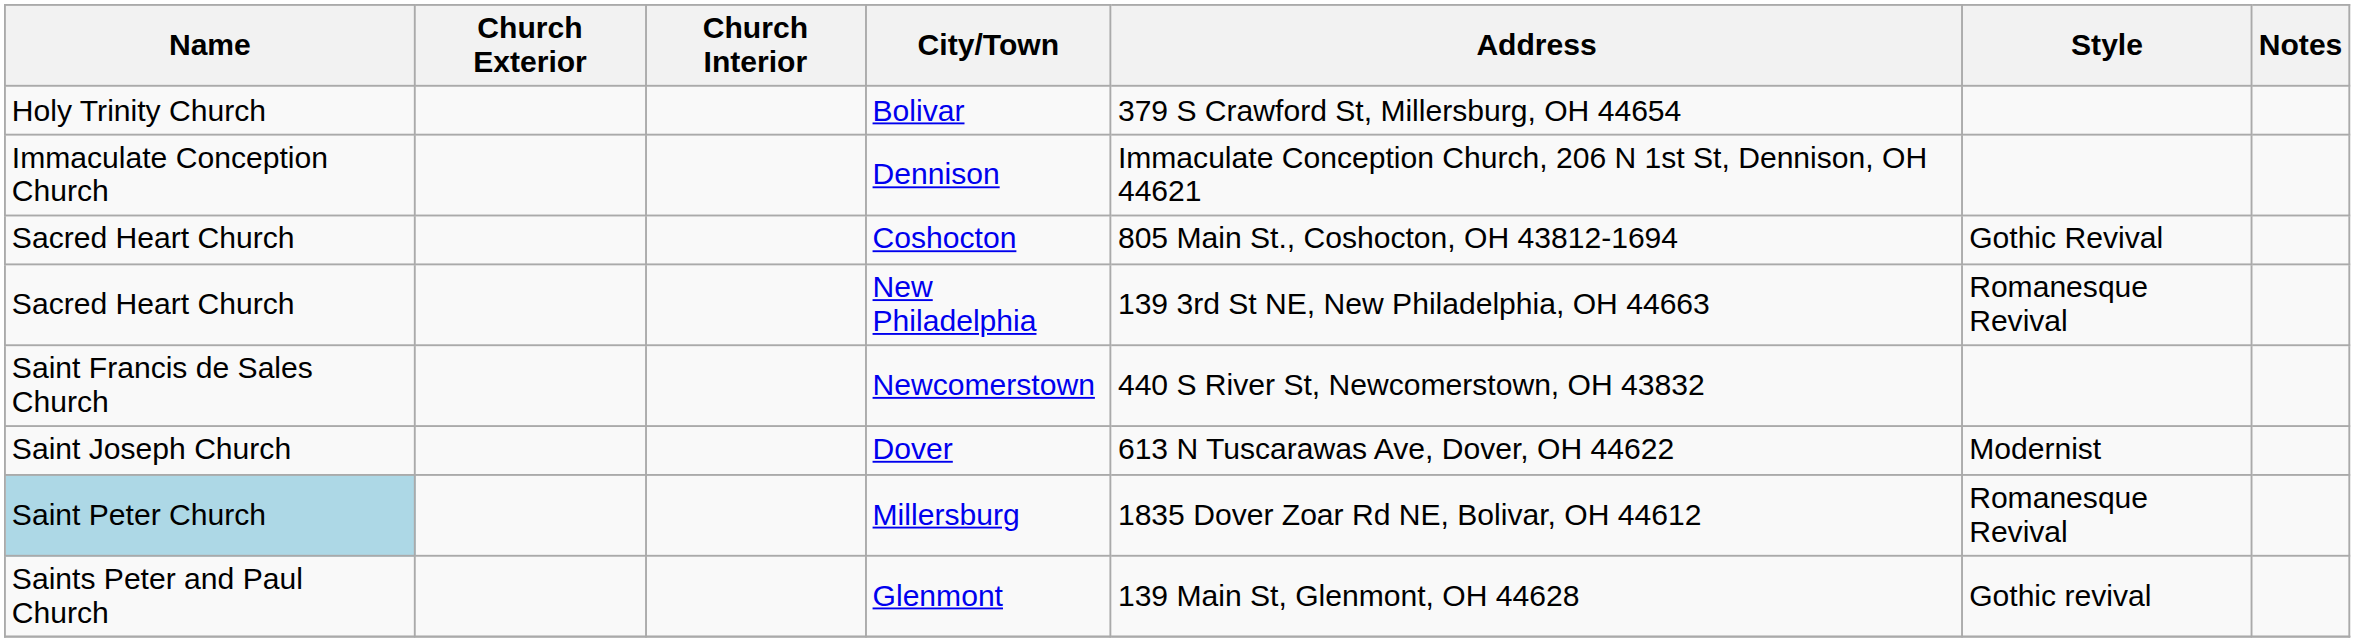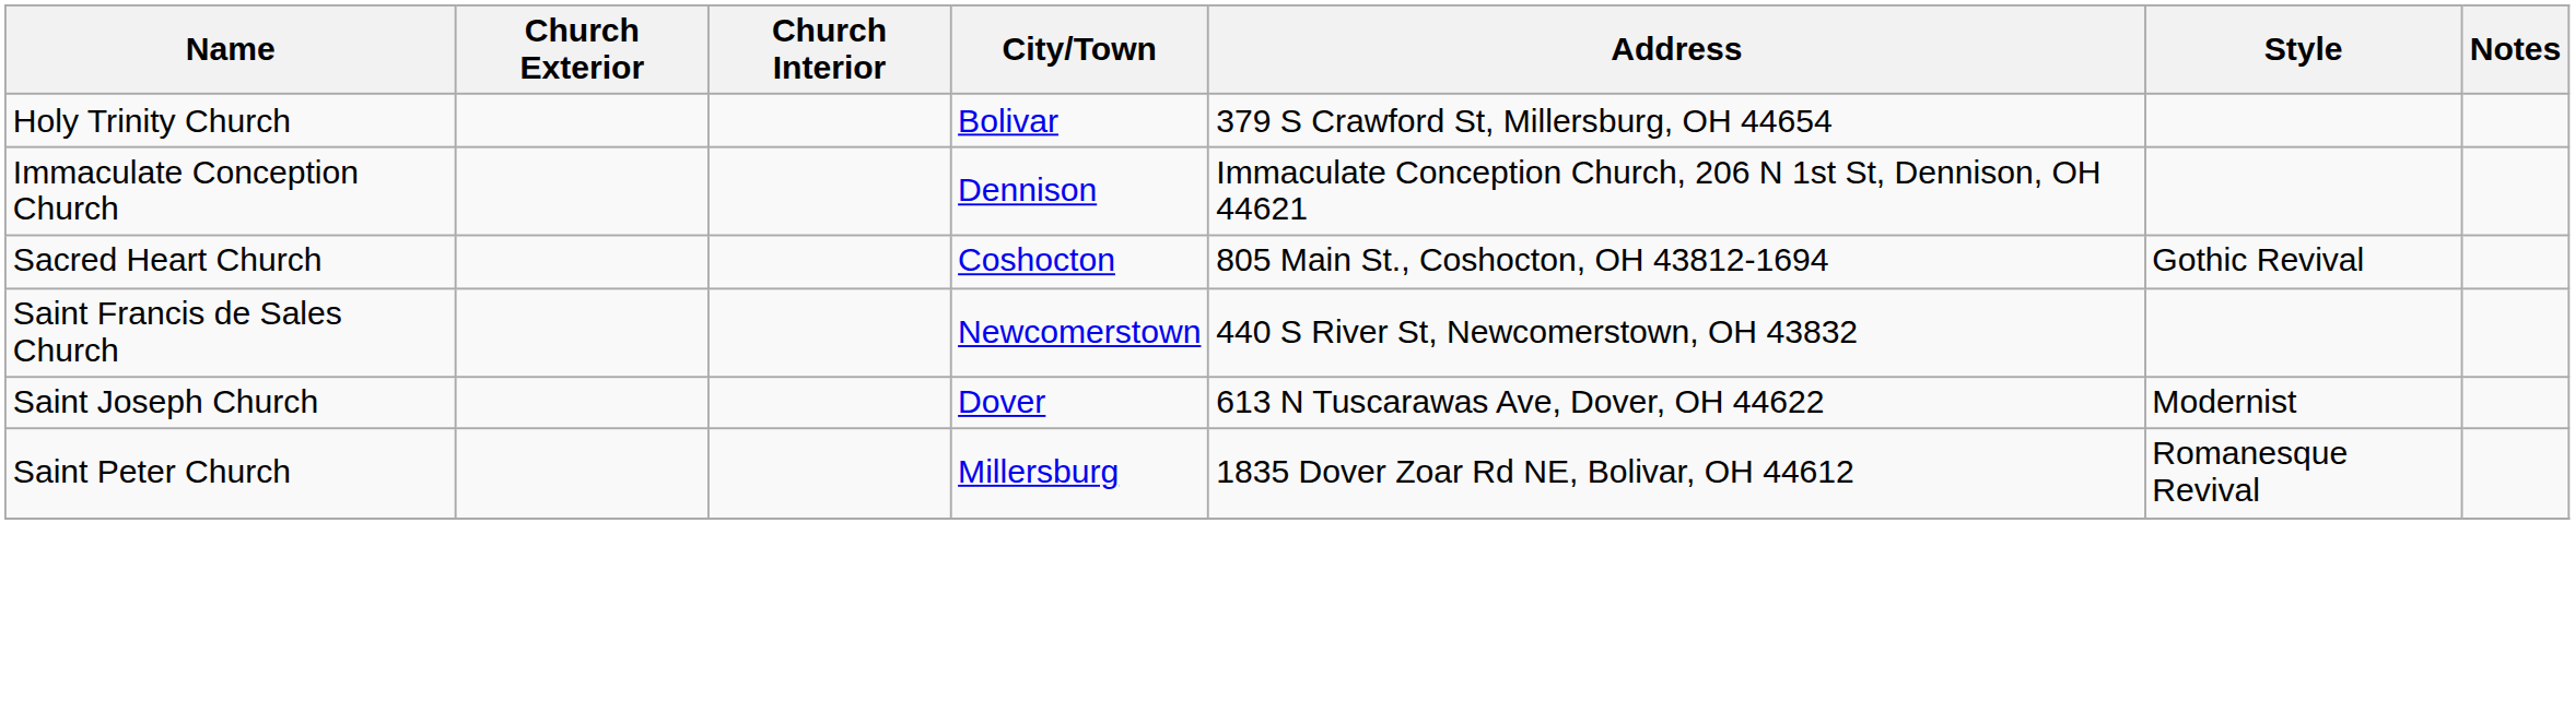- row: Sacred Heart Church | New Philadelphia | 139 3rd St NE, New Philadelphia, OH 44663 | Romanesque Revival
Millersburg | Name: lightblue background -> no background
- row: Saints Peter and Paul Church | Glenmont | 139 Main St, Glenmont, OH 44628 | Gothic revival
